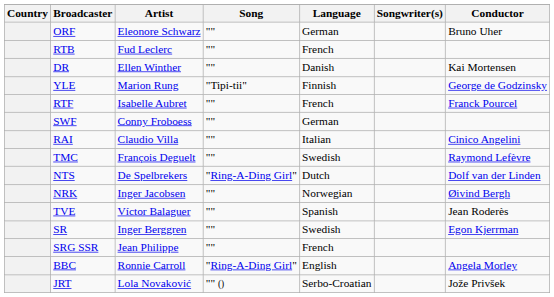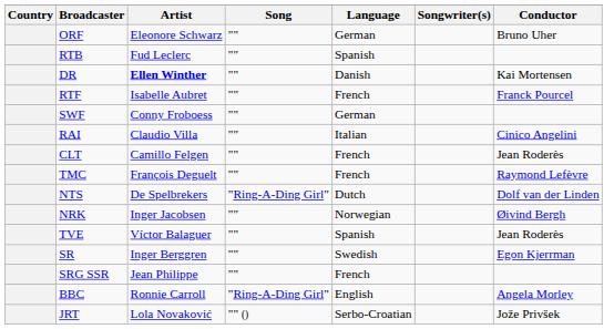RTB | Language: French -> Spanish
DR | Artist: normal -> bold
- row: YLE | Marion Rung | "Tipi-tii" | Finnish | George de Godzinsky
+ row: CLT | Camillo Felgen | "" | French | Jean Roderès
TMC | Language: Swedish -> French
